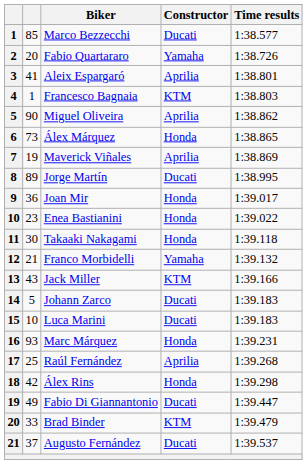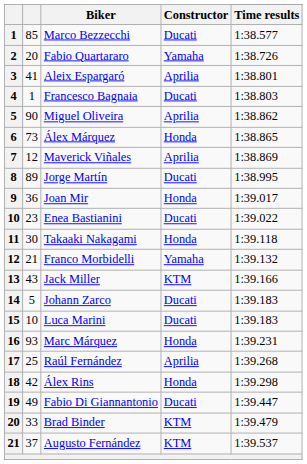Francesco Bagnaia | Constructor: KTM -> Ducati
Maverick Viñales | column 2: 19 -> 12
Enea Bastianini | Constructor: Honda -> Ducati
Augusto Fernández | Constructor: Ducati -> KTM
